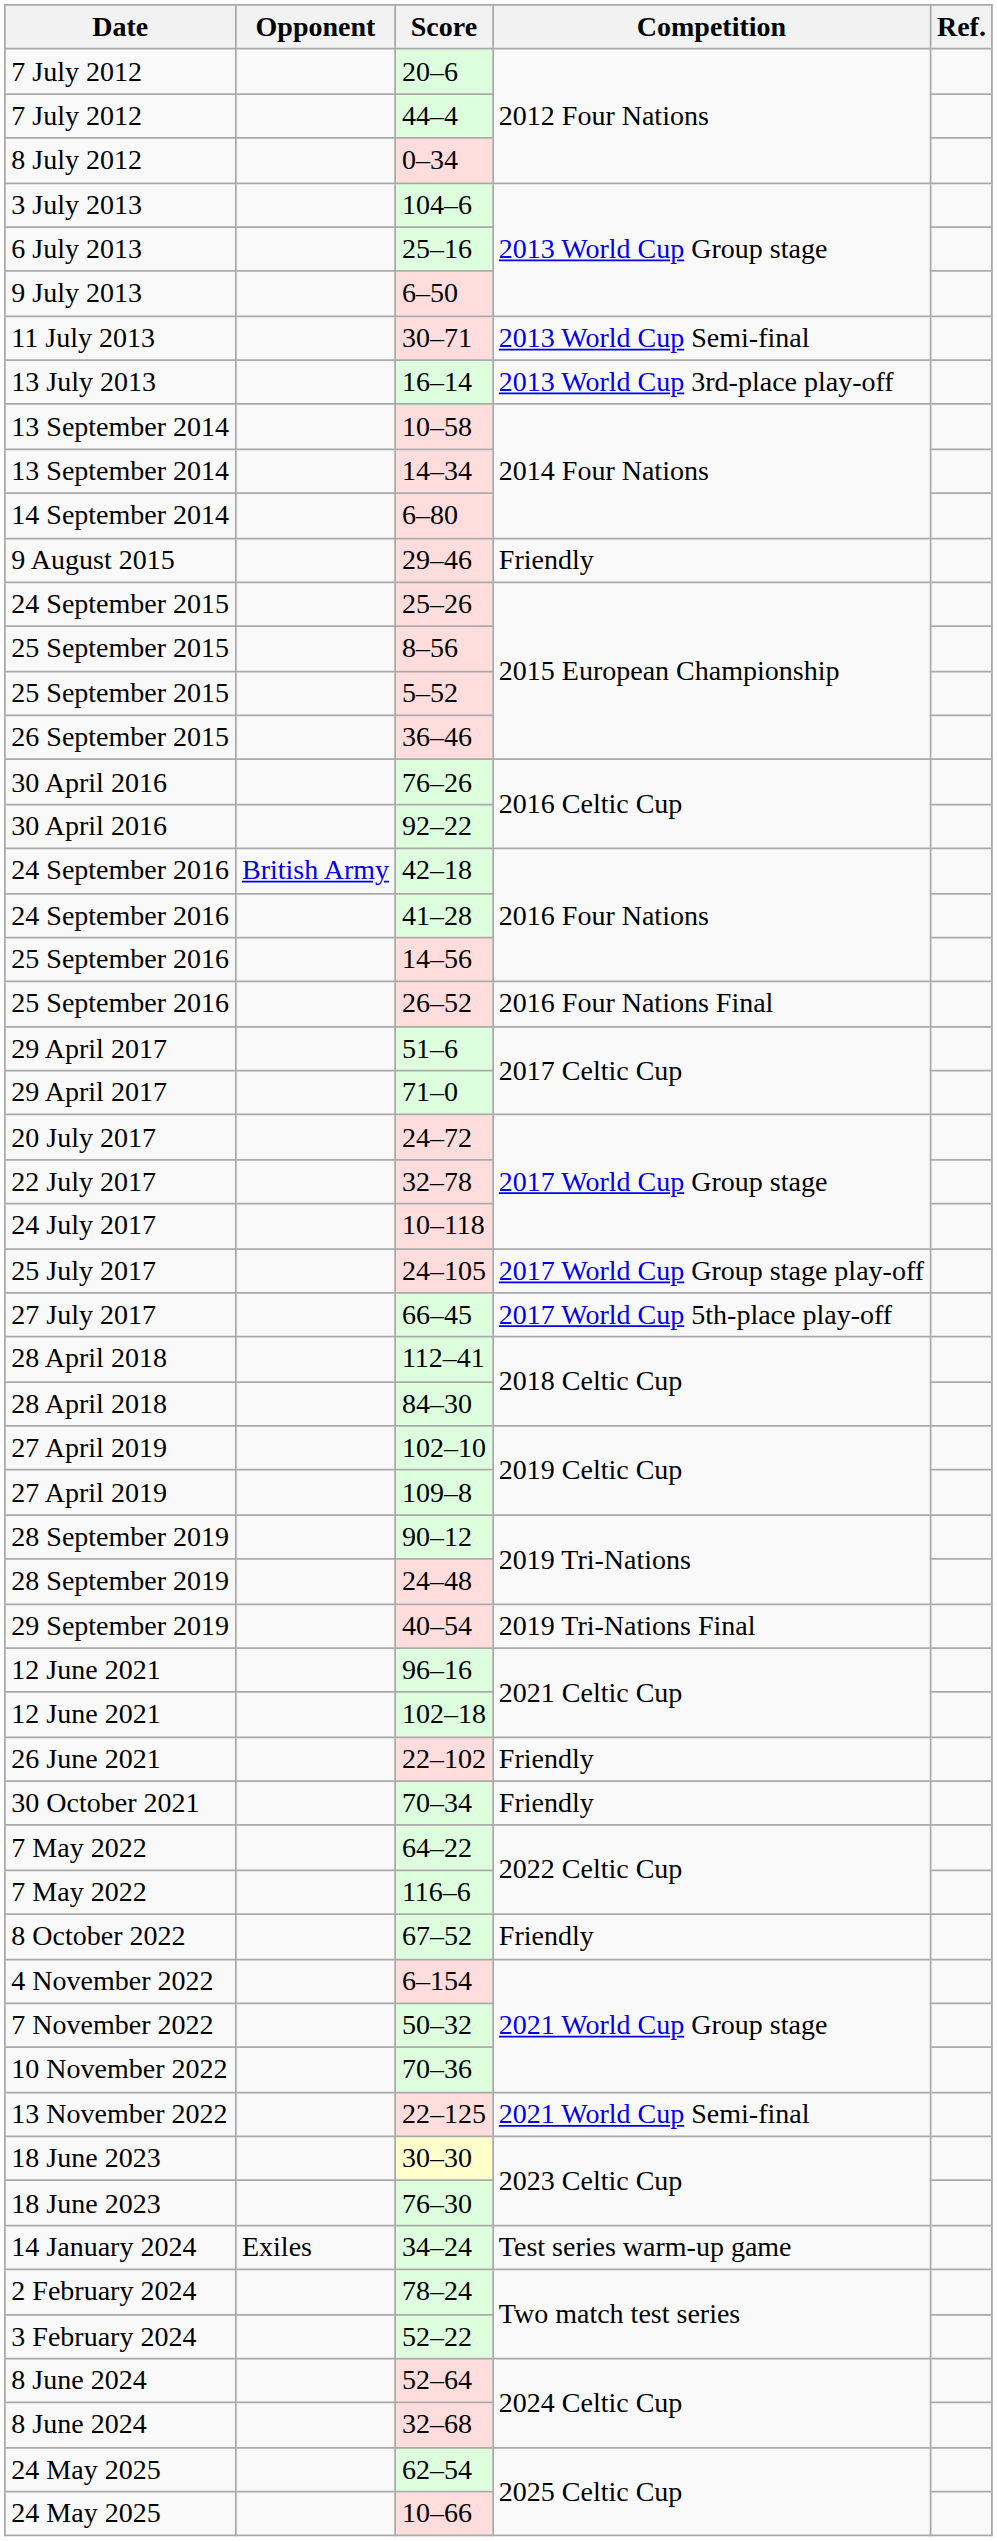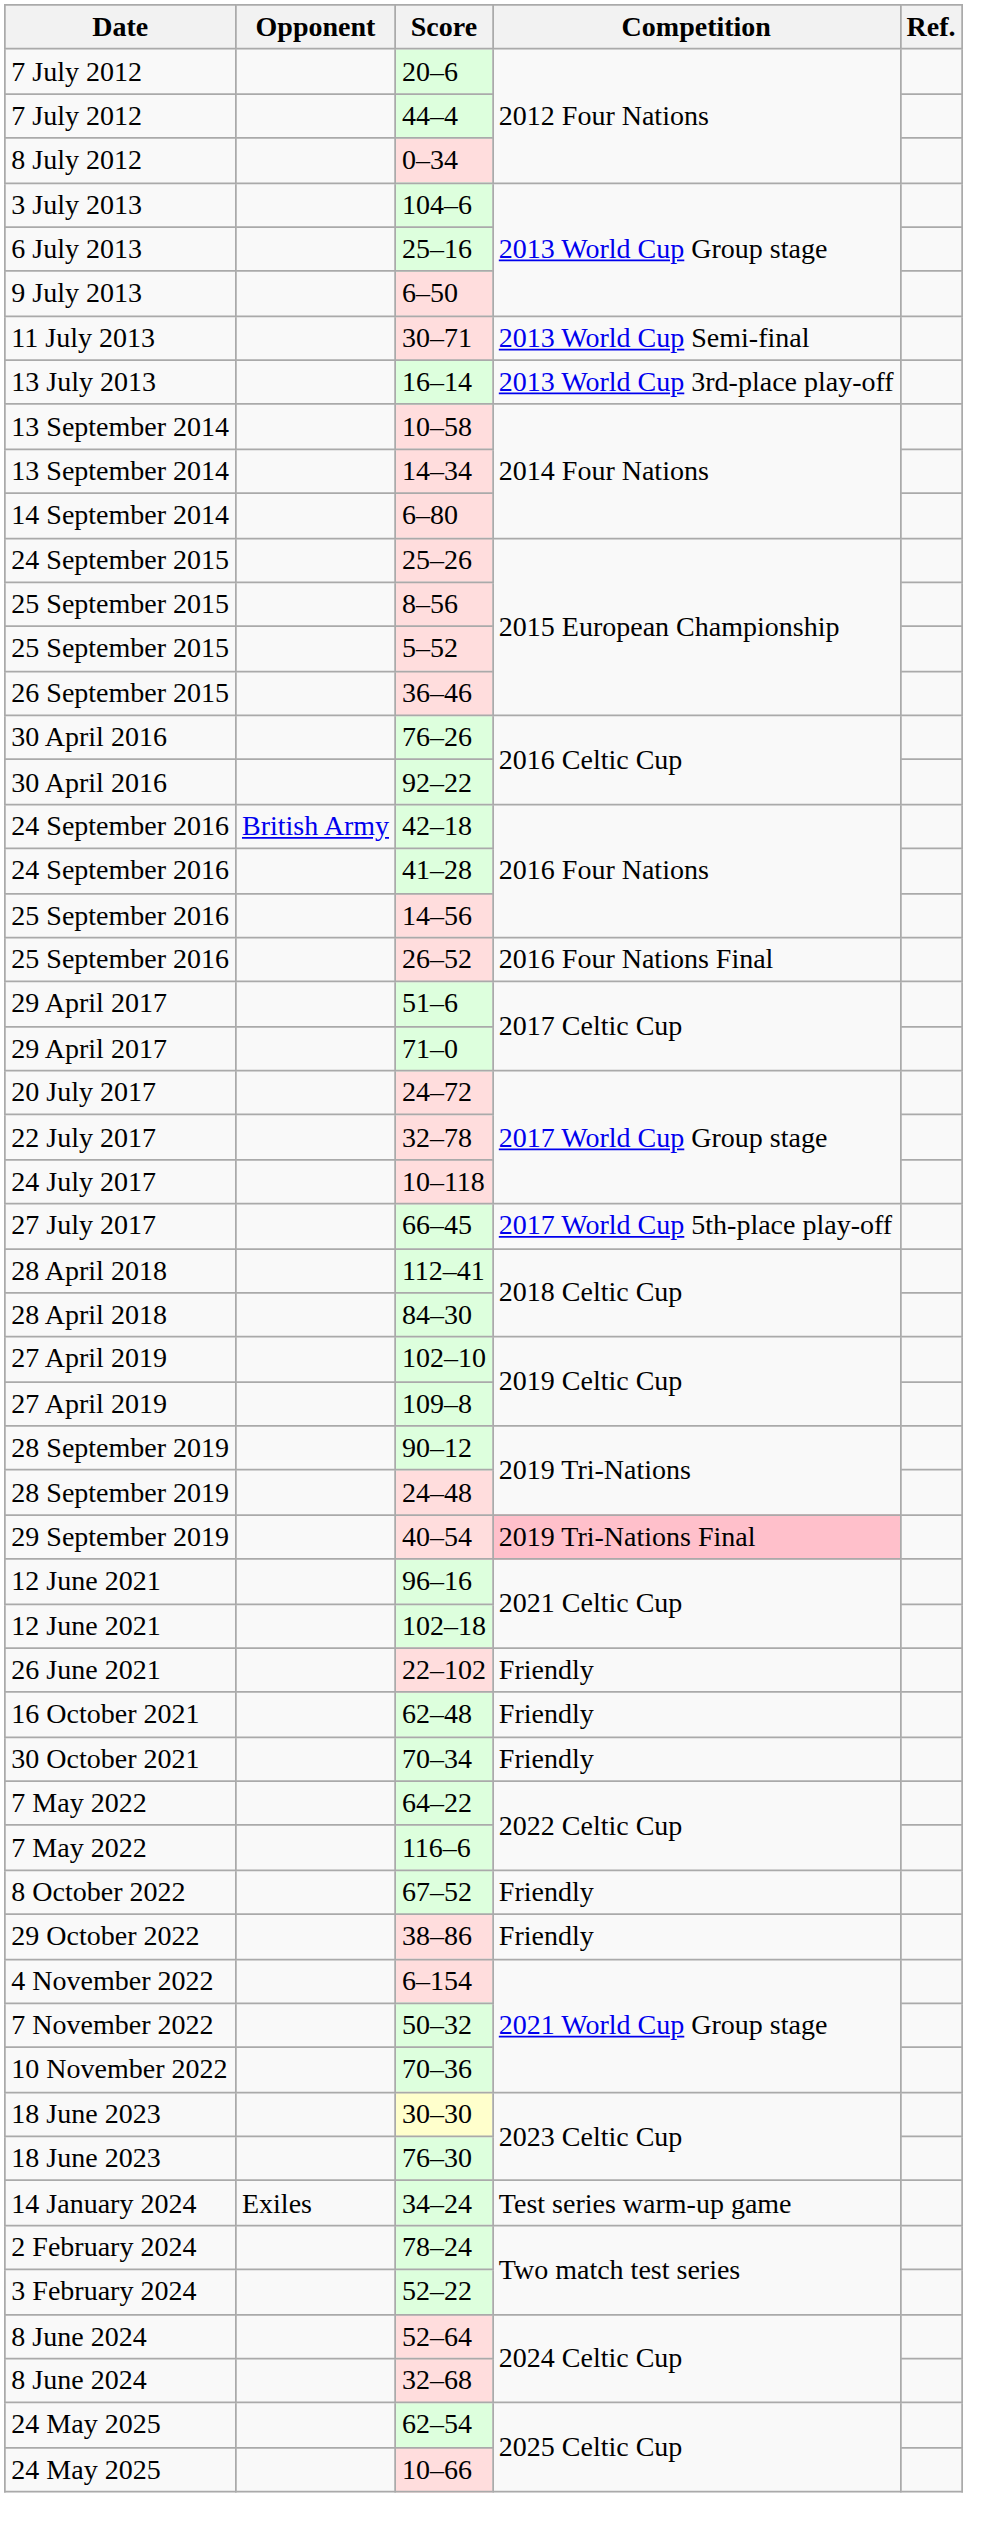- row: 9 August 2015 | 29–46 | Friendly
- row: 25 July 2017 | 24–105 | 2017 World Cup Group stage play-off
40–54 | Competition: no background -> pink background
+ row: 16 October 2021 | 62–48 | Friendly
+ row: 29 October 2022 | 38–86 | Friendly
- row: 13 November 2022 | 22–125 | 2021 World Cup Semi-final
